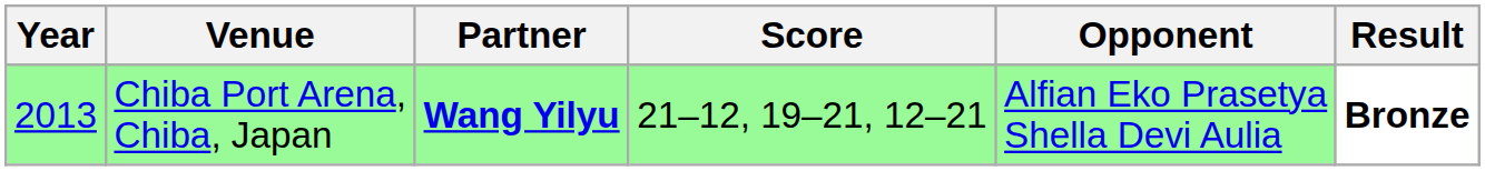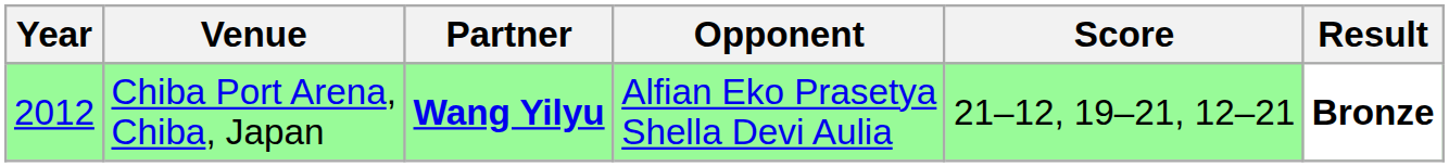columns swapped: Opponent <-> Score
Chiba Port Arena, Chiba, Japan | Year: 2013 -> 2012
